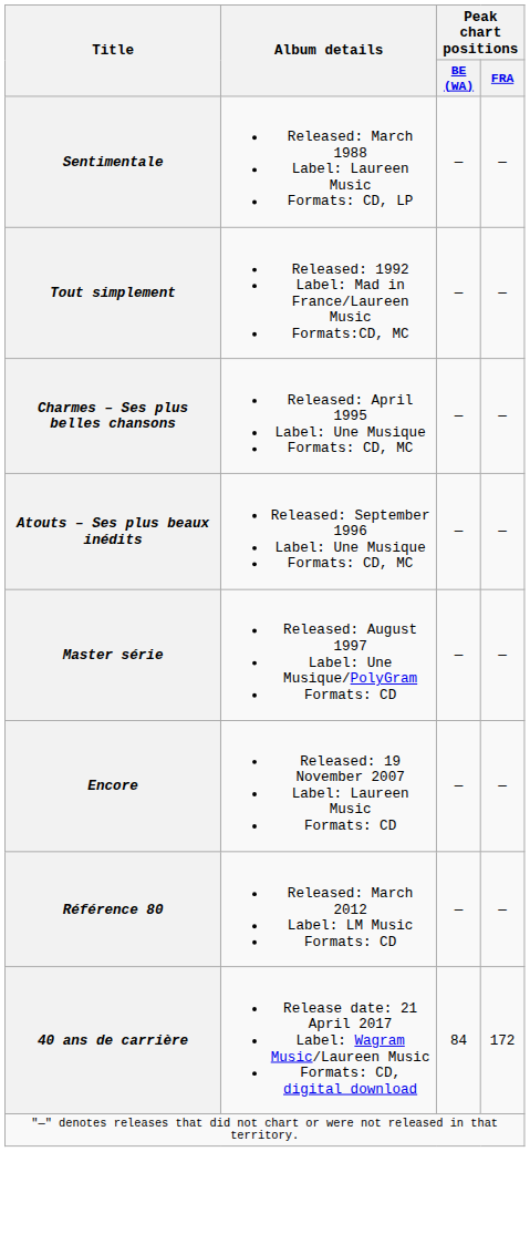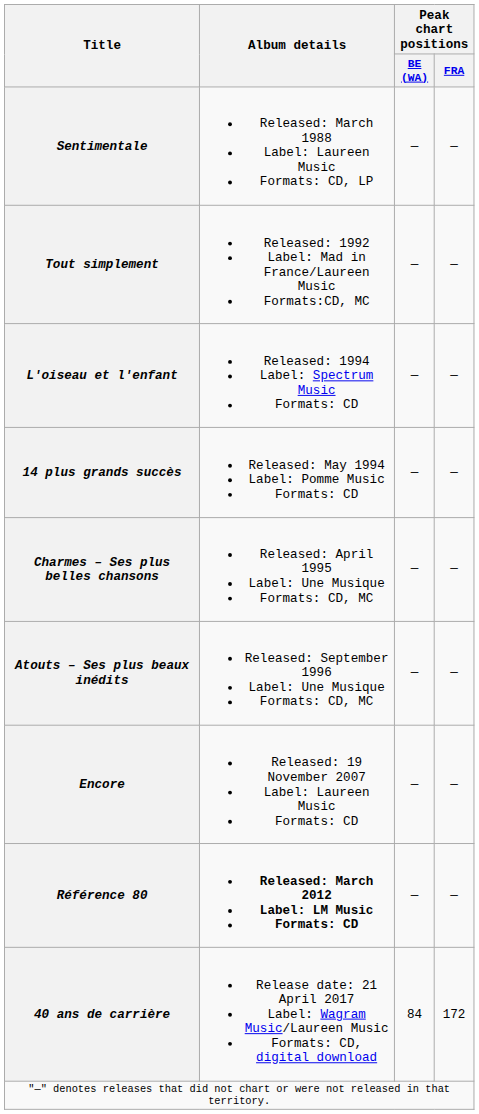+ row: L'oiseau et l'enfant | Released: 1994 Label: Spectrum Music Formats: CD | — | —
+ row: 14 plus grands succès | Released: May 1994 Label: Pomme Music Formats: CD | — | —
- row: Master série | Released: August 1997 Label: Une Musique/PolyGram Formats: CD | — | —
Référence 80 | Album details: normal -> bold
